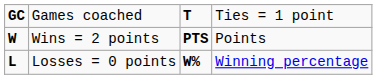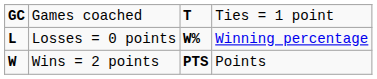rows swapped: Wins = 2 points <-> Losses = 0 points
